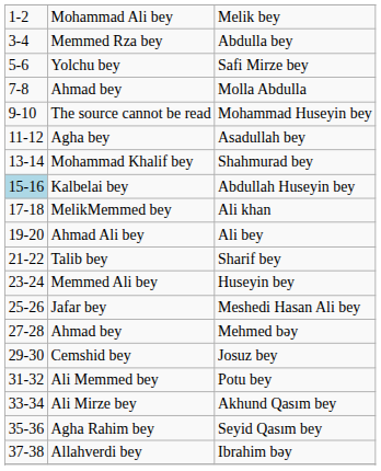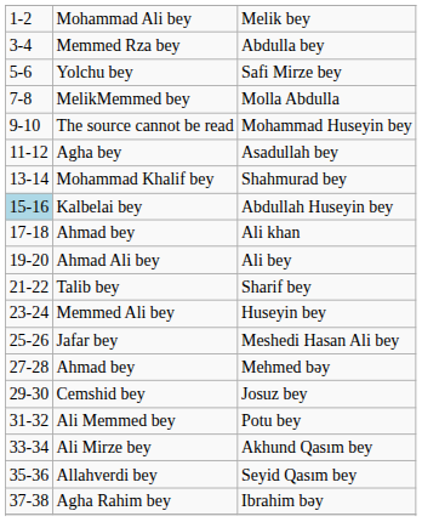Molla Abdulla | column 2: Ahmad bey -> MelikMemmed bey
Ali khan | column 2: MelikMemmed bey -> Ahmad bey
Seyid Qasım bey | column 2: Agha Rahim bey -> Allahverdi bey
Ibrahim bəy | column 2: Allahverdi bey -> Agha Rahim bey
